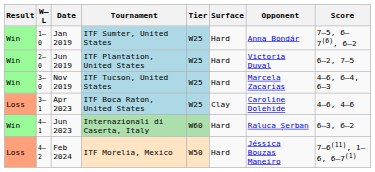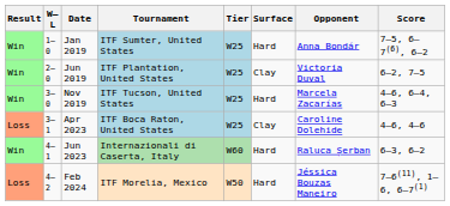Jun 2019 | Surface: Hard -> Clay
